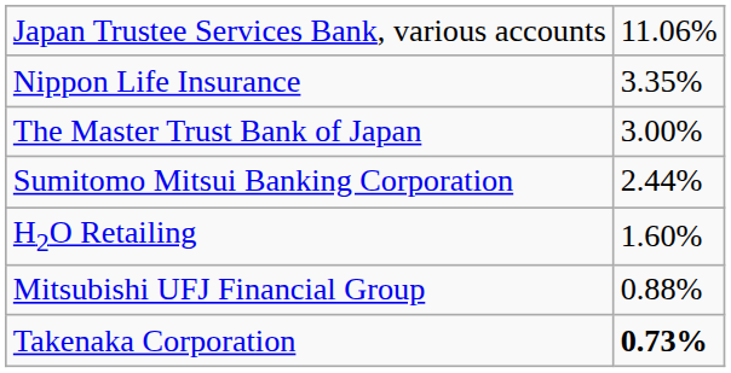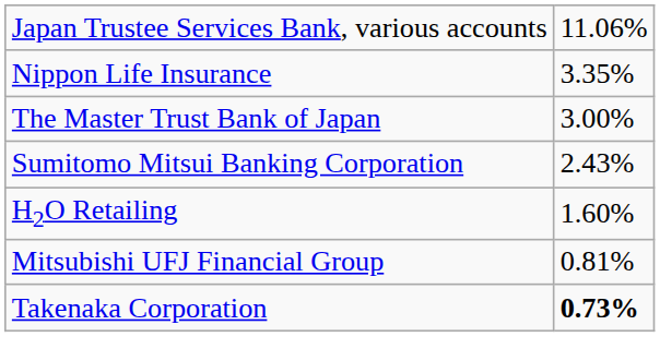Sumitomo Mitsui Banking Corporation | column 2: 2.44% -> 2.43%
Mitsubishi UFJ Financial Group | column 2: 0.88% -> 0.81%
